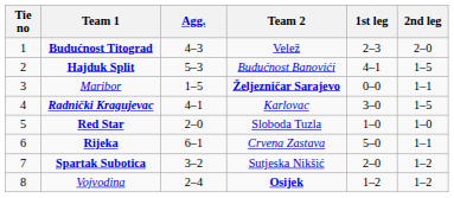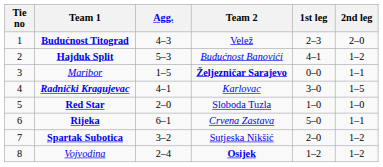Hajduk Split | 2nd leg: 1–5 -> 1–2
